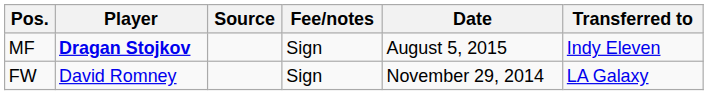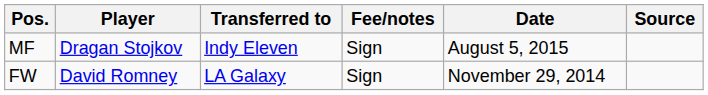columns swapped: Transferred to <-> Source
MF | Player: bold -> normal
